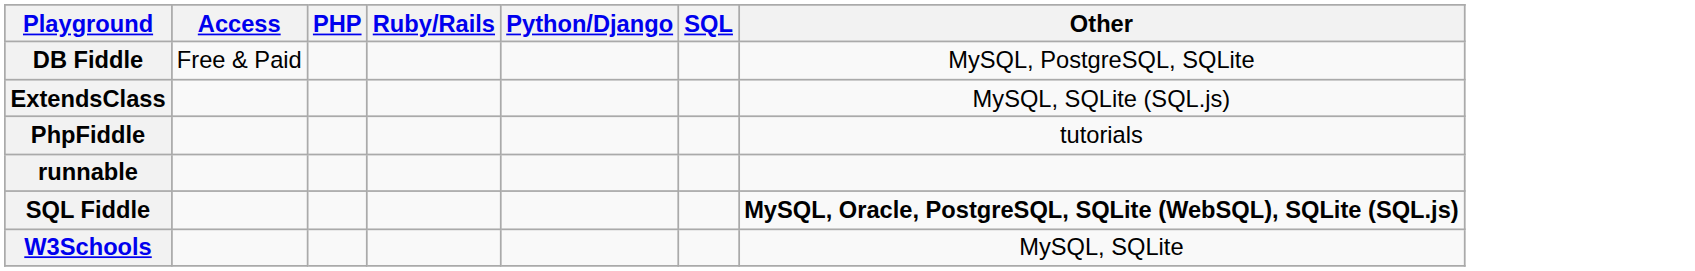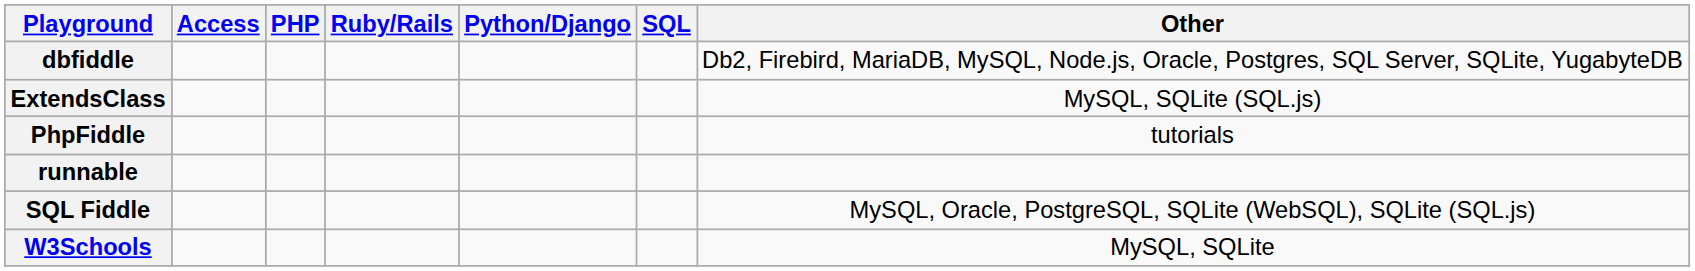- row: DB Fiddle | Free & Paid | MySQL, PostgreSQL, SQLite
+ row: dbfiddle | Db2, Firebird, MariaDB, MySQL, Node.js, Oracle, Postgres, SQL Server, SQLite, YugabyteDB
SQL Fiddle | Other: bold -> normal
